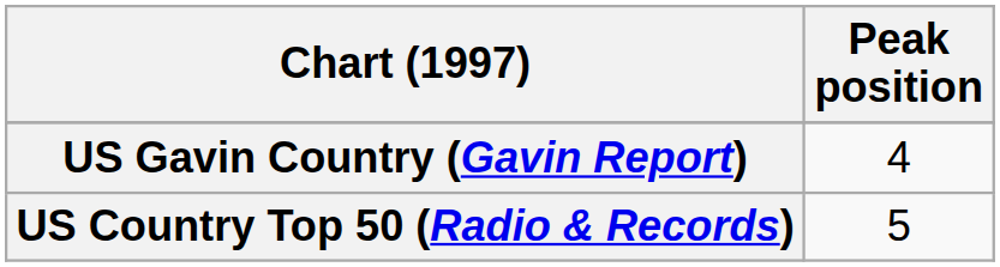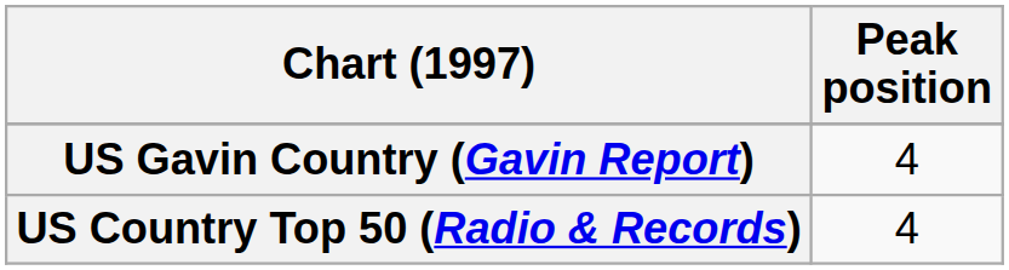US Country Top 50 (Radio & Records) | Peak position: 5 -> 4
